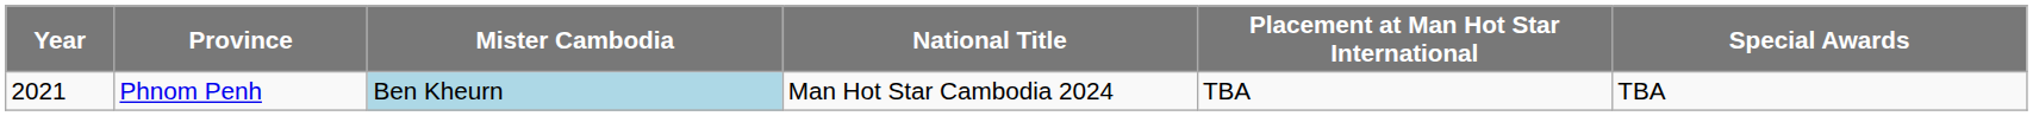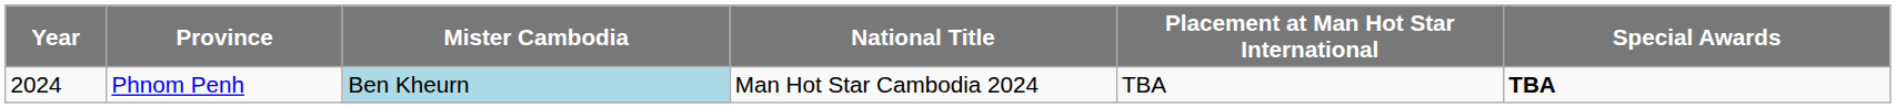Phnom Penh | Year: 2021 -> 2024
Phnom Penh | Special Awards: normal -> bold
